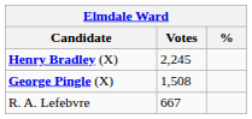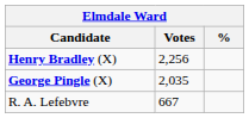Henry Bradley (X) | Votes: 2,245 -> 2,256
George Pingle (X) | Votes: 1,508 -> 2,035
